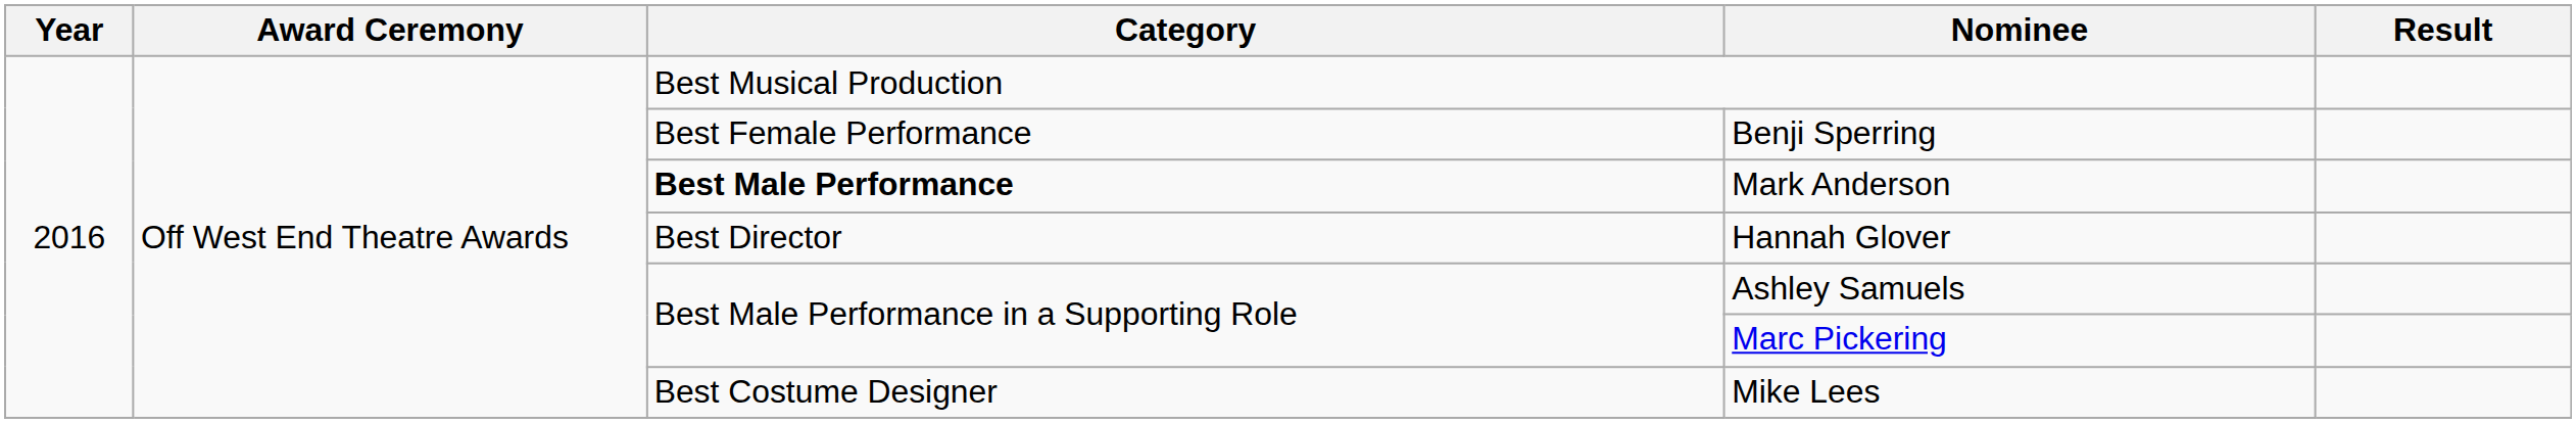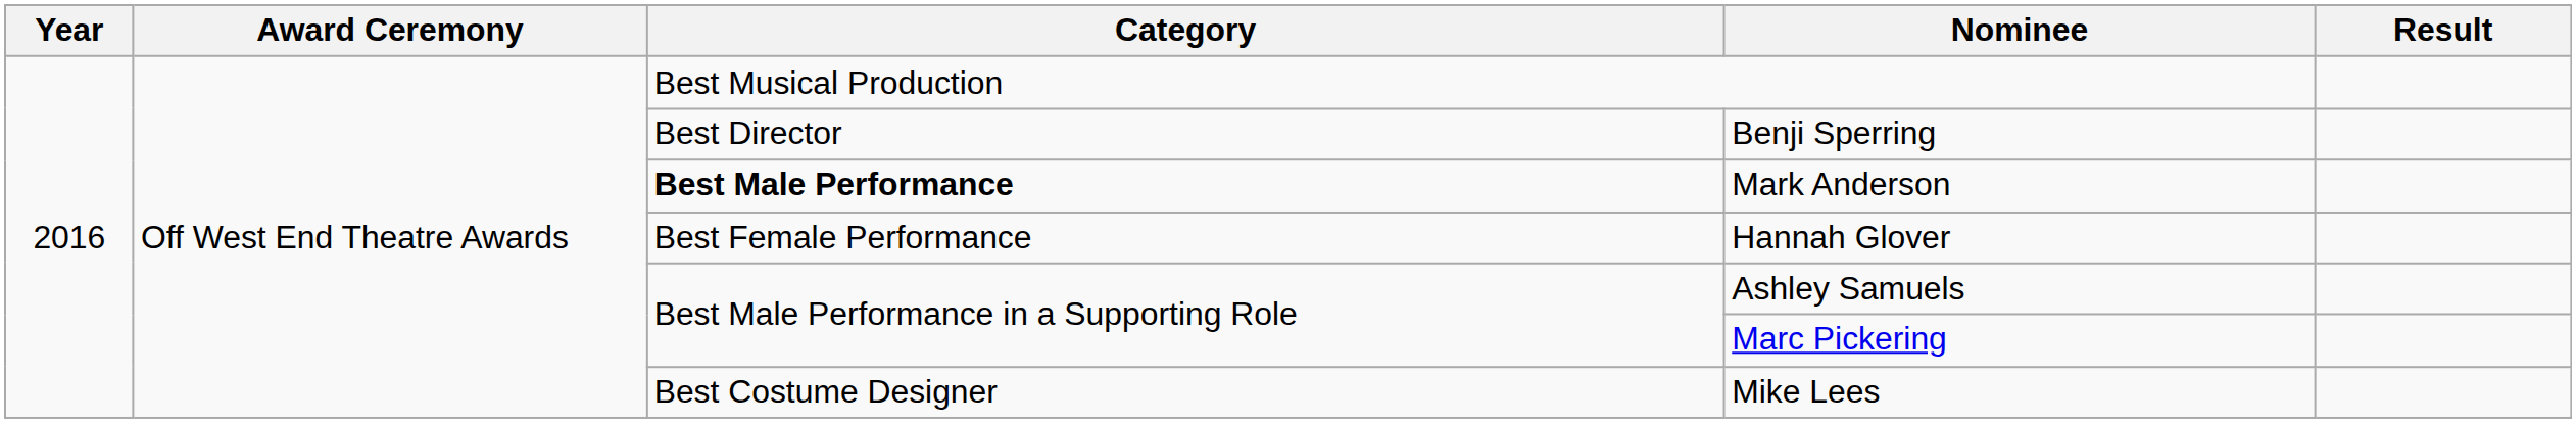Benji Sperring | Category: Best Female Performance -> Best Director
Hannah Glover | Category: Best Director -> Best Female Performance
